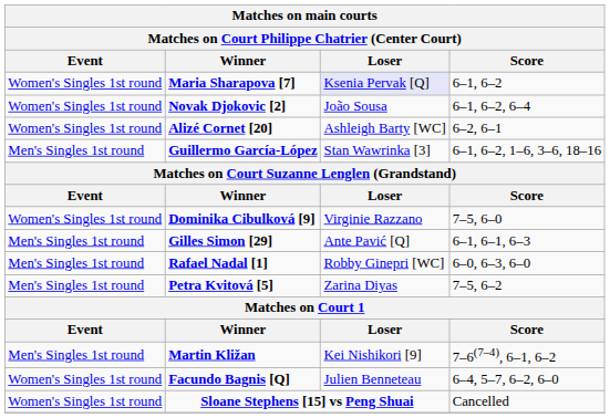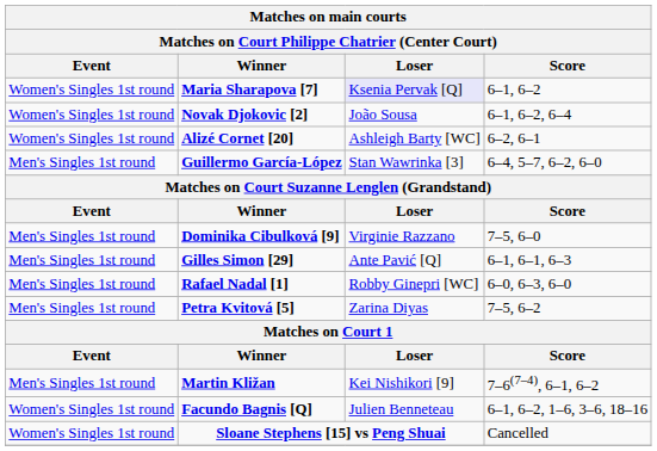Guillermo García-López | Score: 6–1, 6–2, 1–6, 3–6, 18–16 -> 6–4, 5–7, 6–2, 6–0
Dominika Cibulková [9] | Event: Women's Singles 1st round -> Men's Singles 1st round
Facundo Bagnis [Q] | Score: 6–4, 5–7, 6–2, 6–0 -> 6–1, 6–2, 1–6, 3–6, 18–16
